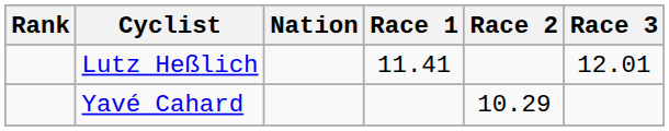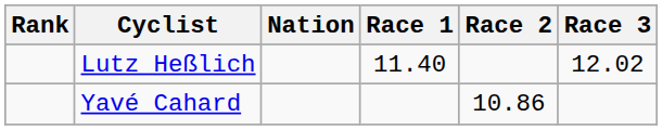Lutz Heßlich | Race 1: 11.41 -> 11.40
Lutz Heßlich | Race 3: 12.01 -> 12.02
Yavé Cahard | Race 2: 10.29 -> 10.86
